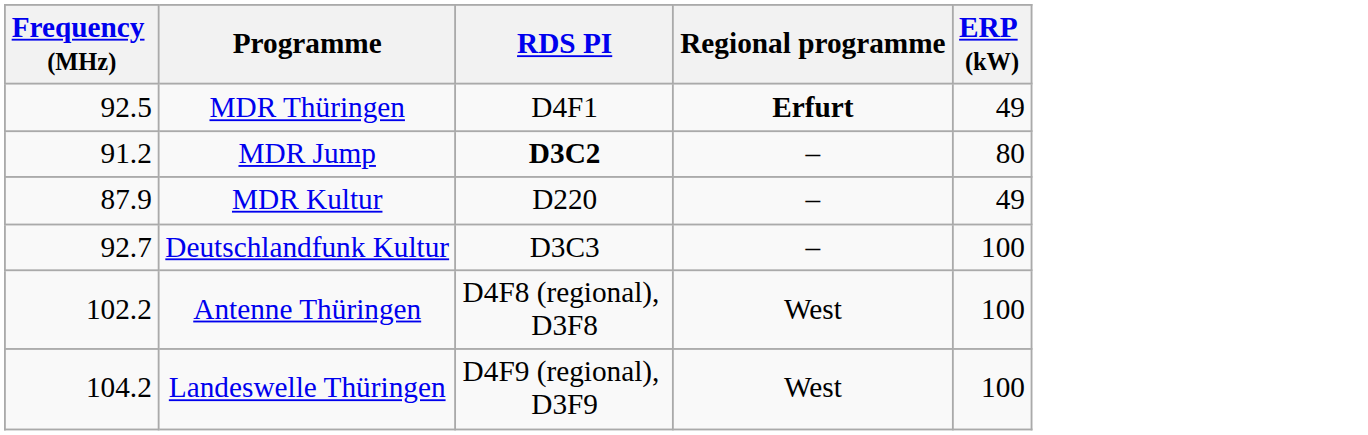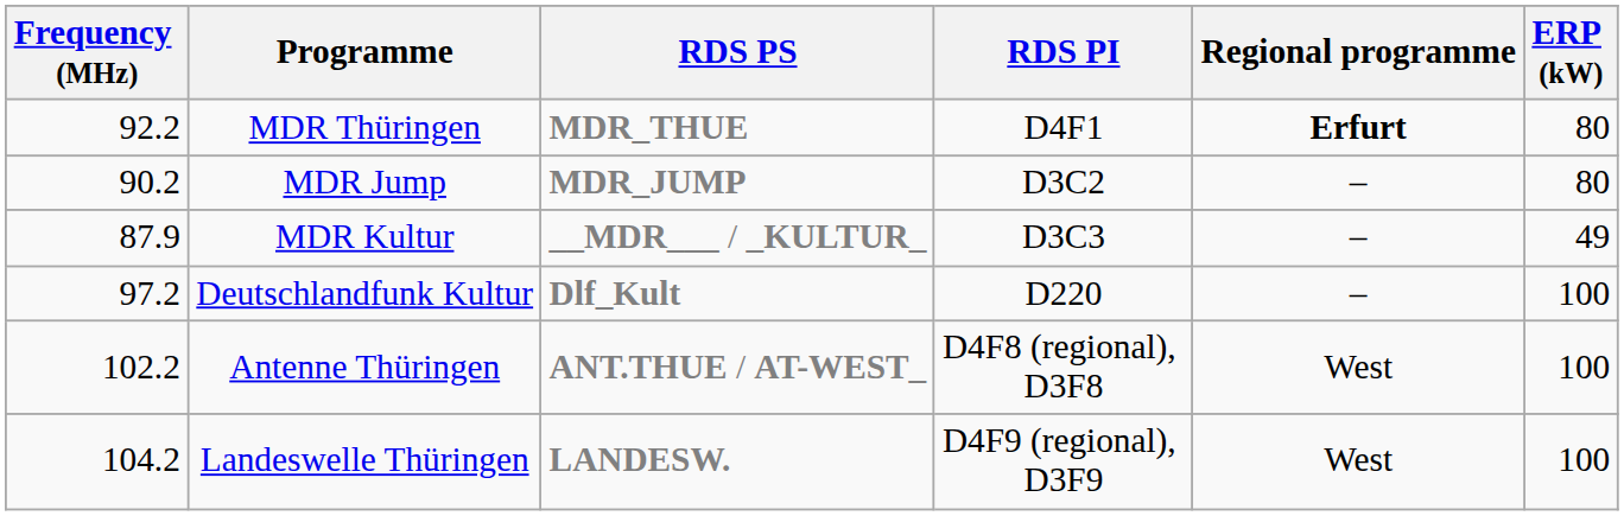+ column: RDS PS | MDR_THUE | MDR_JUMP | __MDR___ / _KULTUR_ | Dlf_Kult | ANT.THUE / AT-WEST_ | LANDESW.
MDR Thüringen | Frequency (MHz): 92.5 -> 92.2
MDR Thüringen | ERP (kW): 49 -> 80
MDR Jump | Frequency (MHz): 91.2 -> 90.2
MDR Jump | RDS PI: bold -> normal
MDR Kultur | RDS PI: D220 -> D3C3
Deutschlandfunk Kultur | Frequency (MHz): 92.7 -> 97.2
Deutschlandfunk Kultur | RDS PI: D3C3 -> D220
